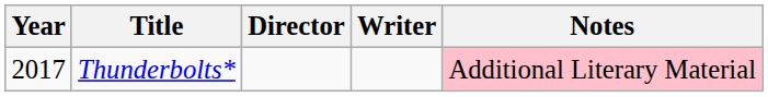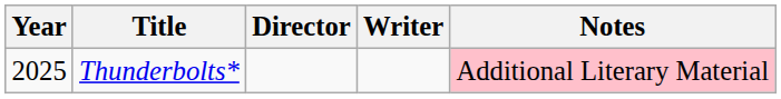Thunderbolts* | Year: 2017 -> 2025
